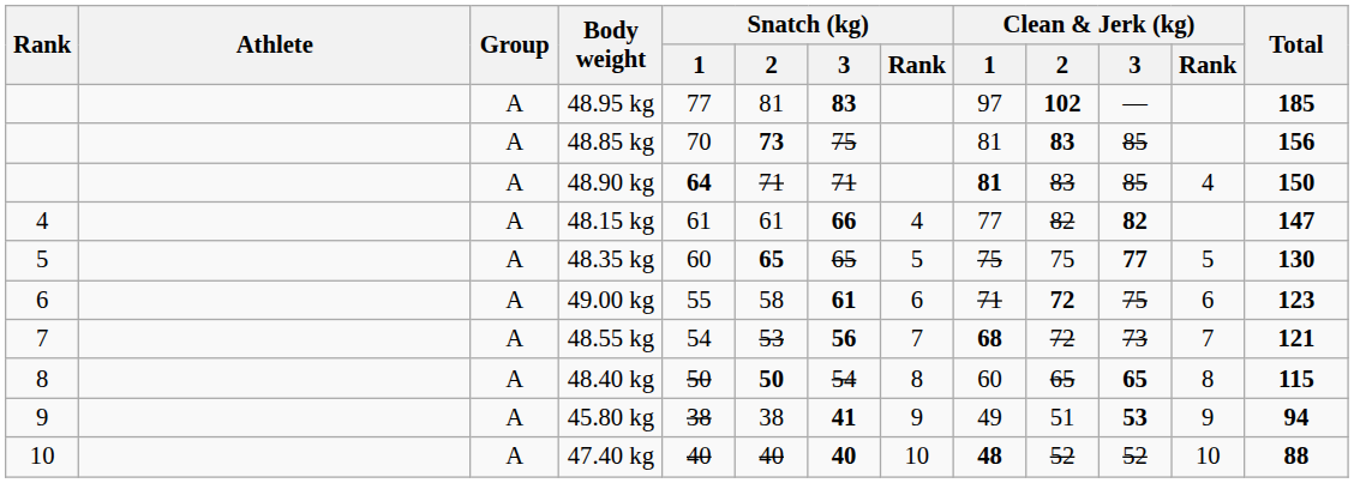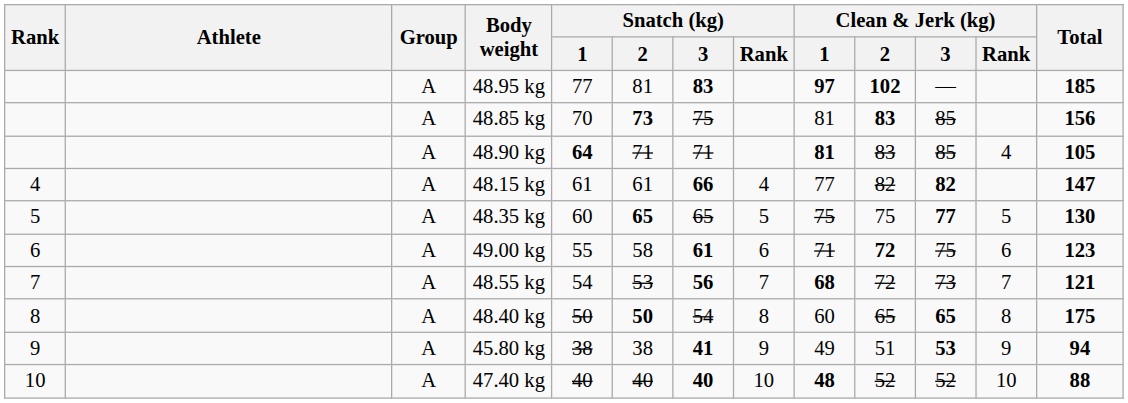48.95 kg | Clean & Jerk (kg) / 1: normal -> bold
48.90 kg | Total: 150 -> 105
48.40 kg | Total: 115 -> 175
